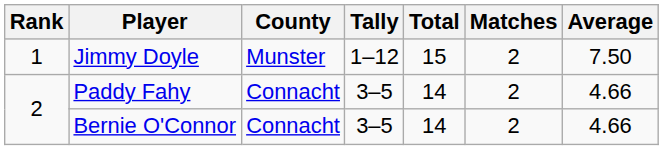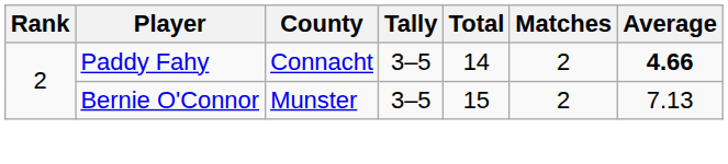- row: 1 | Jimmy Doyle | Munster | 1–12 | 15 | 2 | 7.50
Paddy Fahy | Average: normal -> bold
Bernie O'Connor | County: Connacht -> Munster
Bernie O'Connor | Total: 14 -> 15
Bernie O'Connor | Average: 4.66 -> 7.13
